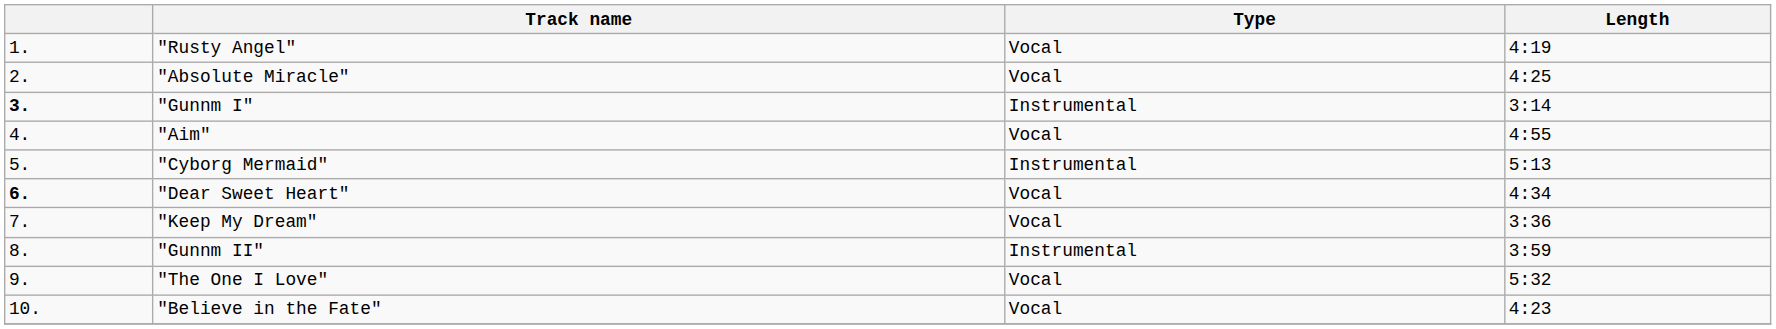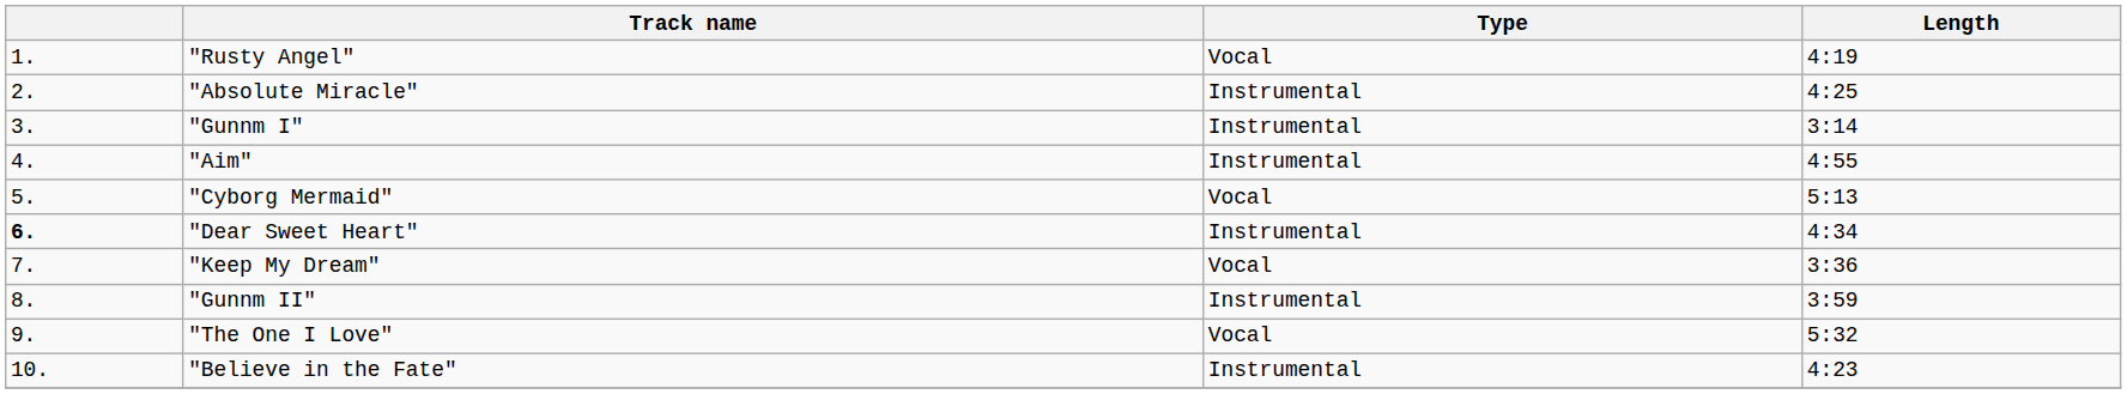"Absolute Miracle" | Type: Vocal -> Instrumental
"Gunnm I" | column 1: bold -> normal
"Aim" | Type: Vocal -> Instrumental
"Cyborg Mermaid" | Type: Instrumental -> Vocal
"Dear Sweet Heart" | Type: Vocal -> Instrumental
"Believe in the Fate" | Type: Vocal -> Instrumental
